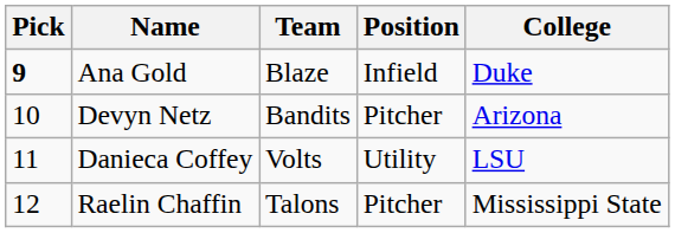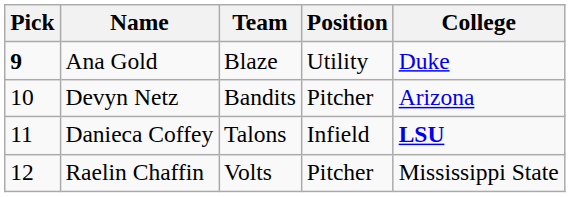Ana Gold | Position: Infield -> Utility
Danieca Coffey | Team: Volts -> Talons
Danieca Coffey | Position: Utility -> Infield
Danieca Coffey | College: normal -> bold
Raelin Chaffin | Team: Talons -> Volts
